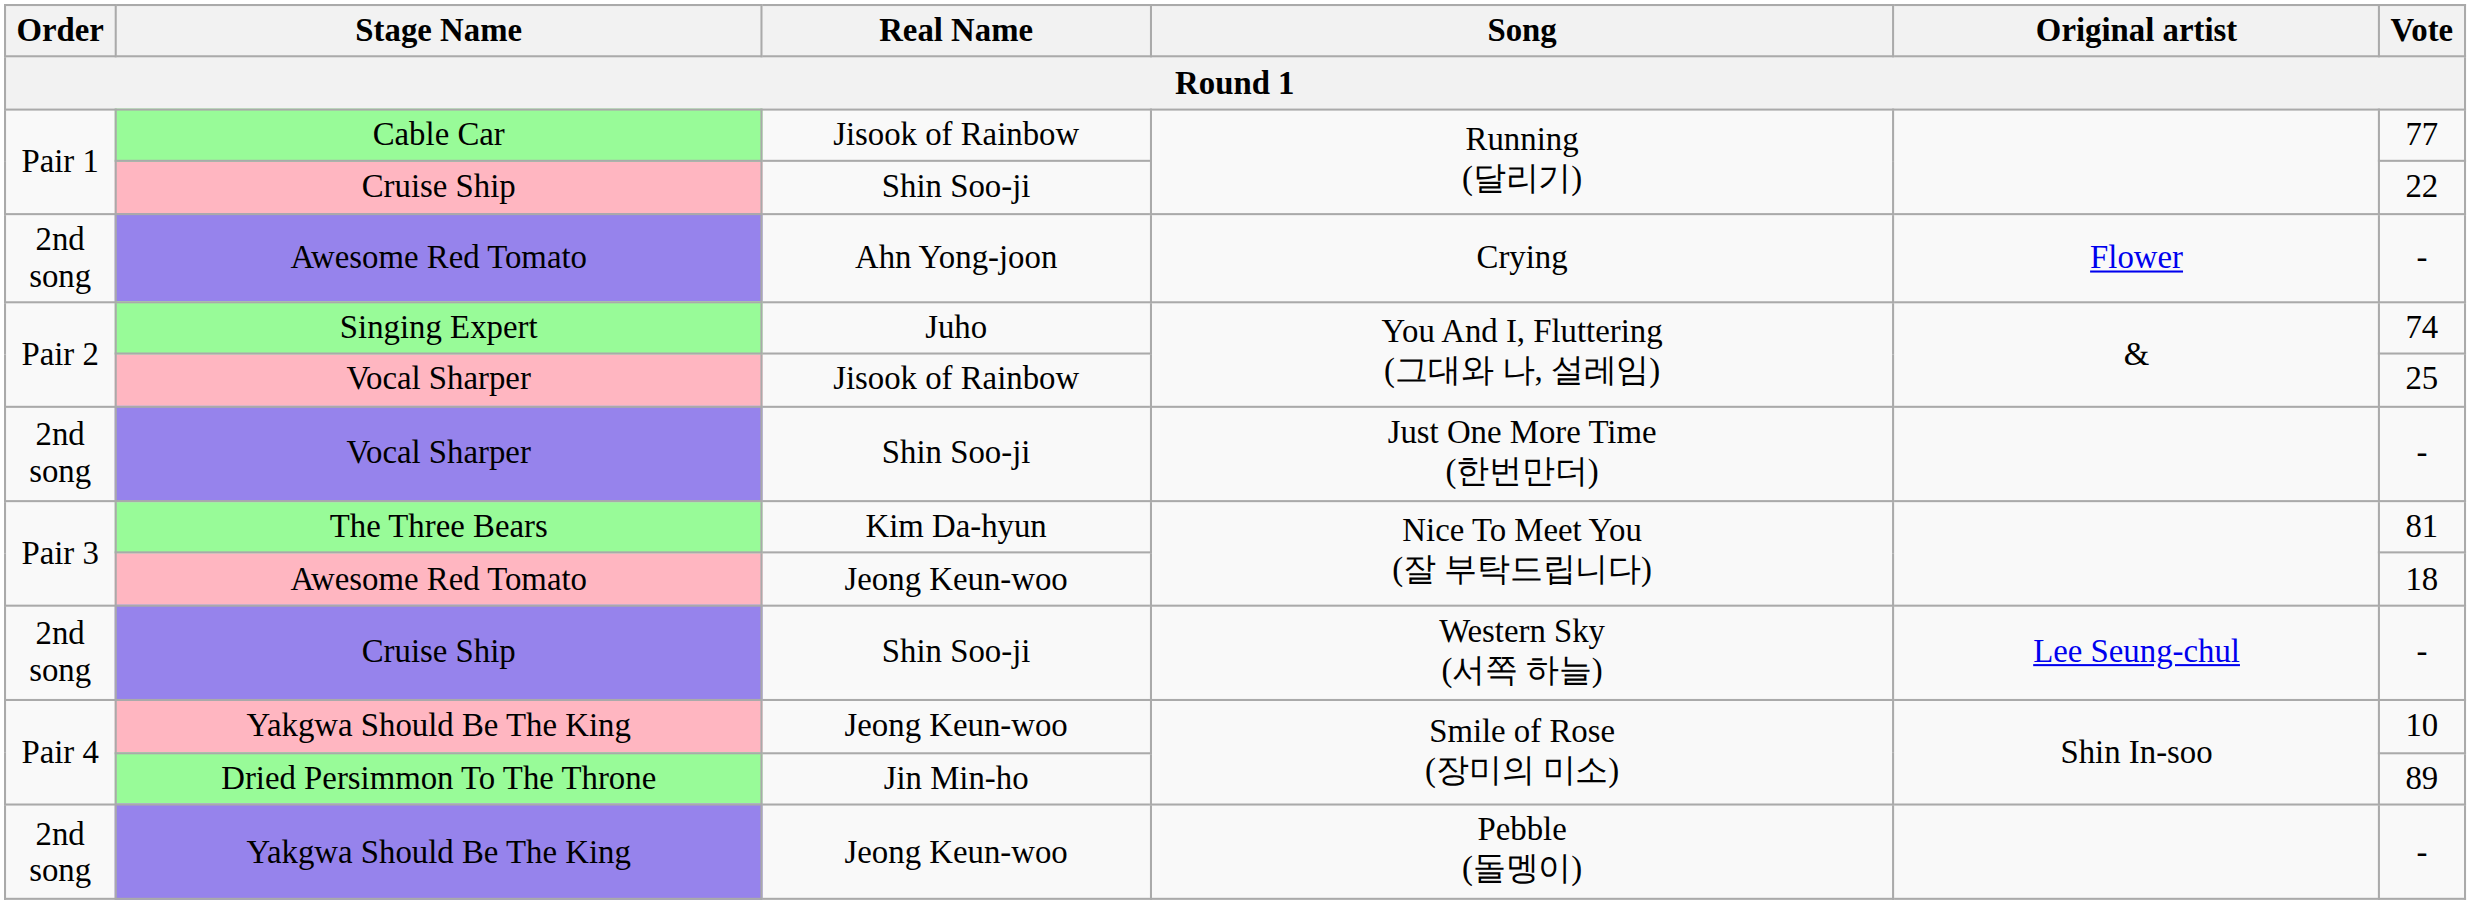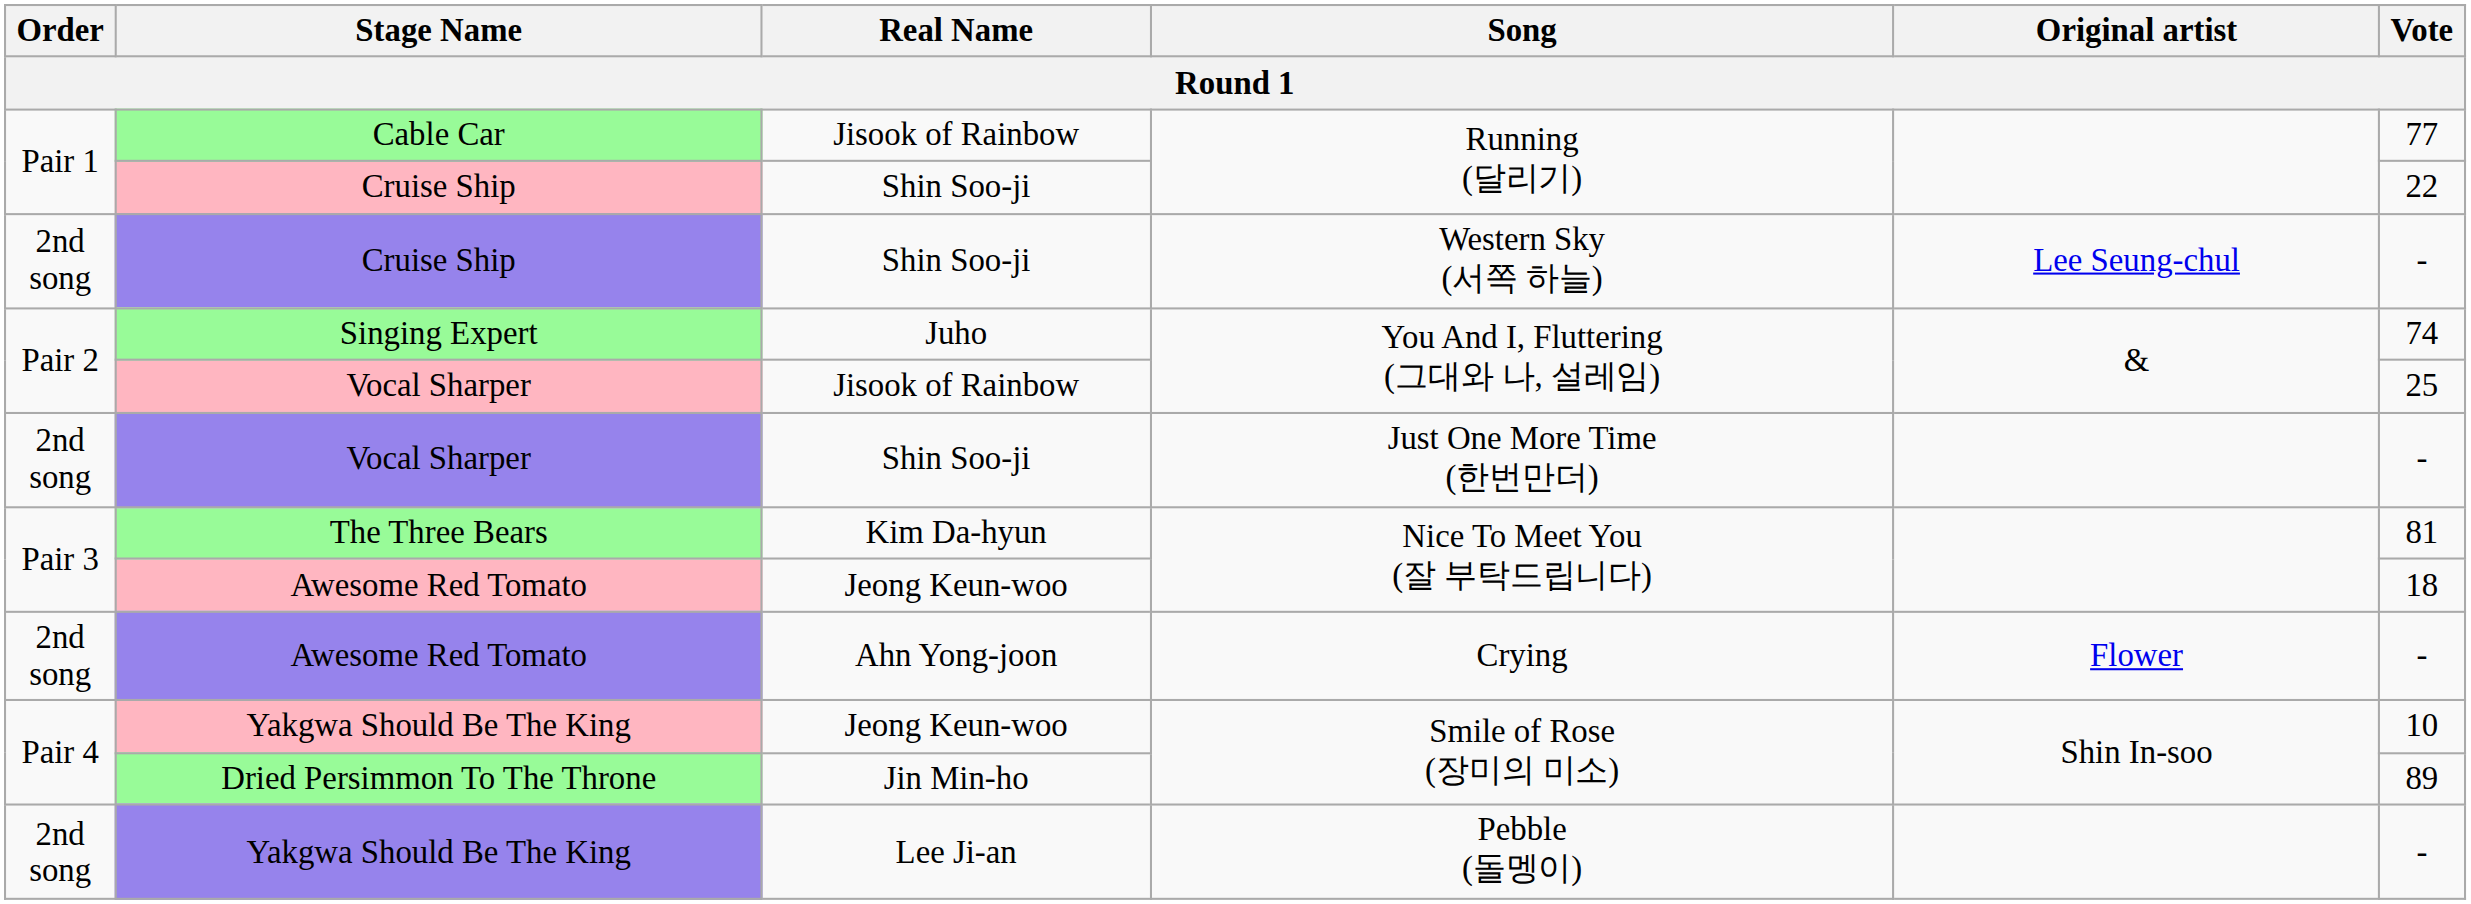rows swapped: Cruise Ship / Western Sky (서쪽 하늘) <-> Awesome Red Tomato / Crying
Yakgwa Should Be The King / Pebble (돌멩이) | Real Name: Jeong Keun-woo -> Lee Ji-an
